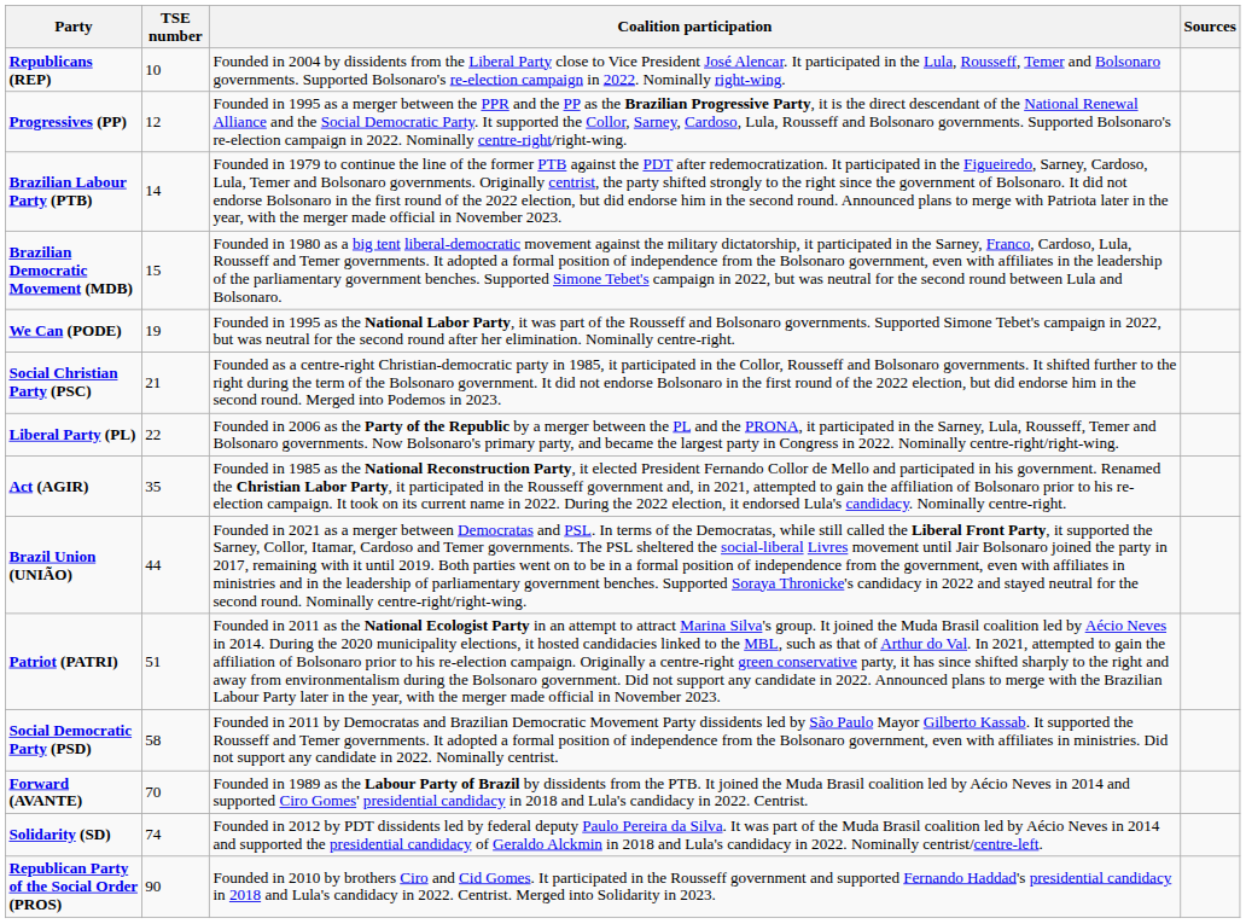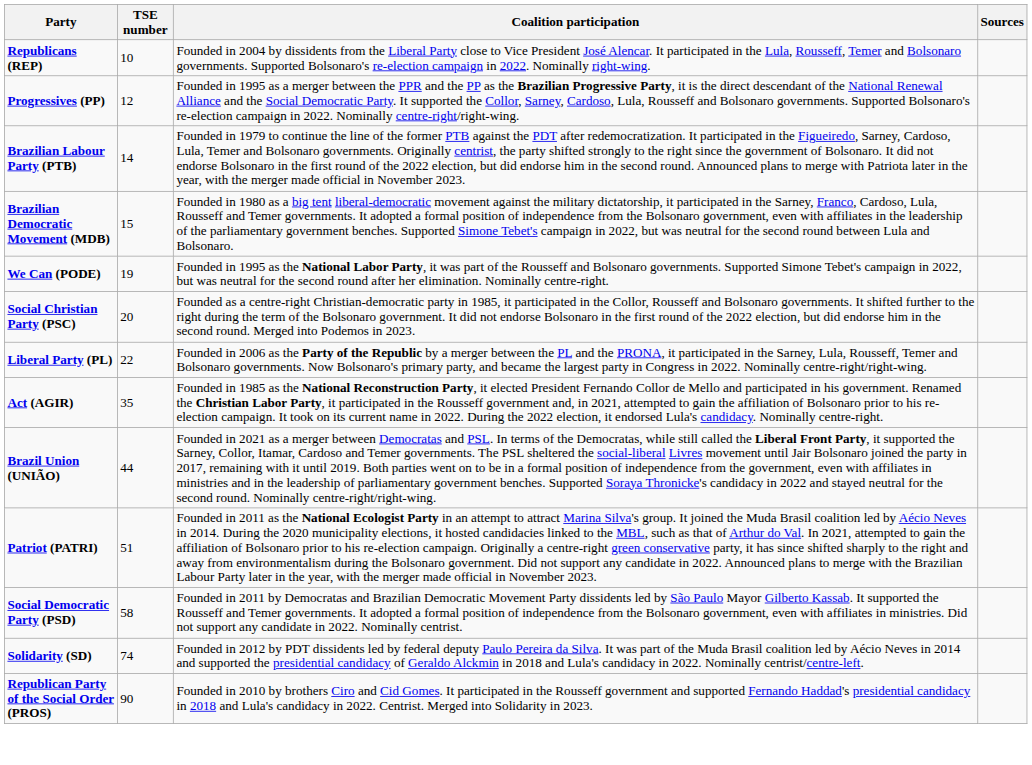Social Christian Party (PSC) | TSE number: 21 -> 20
- row: Forward (AVANTE) | 70 | Founded in 1989 as the Labour Party of Brazil by dissidents from the PTB. It joined the Muda Brasil coalition led by Aécio Neves in 2014 and supported Ciro Gomes' presidential candidacy in 2018 and Lula's candidacy in 2022. Centrist.
